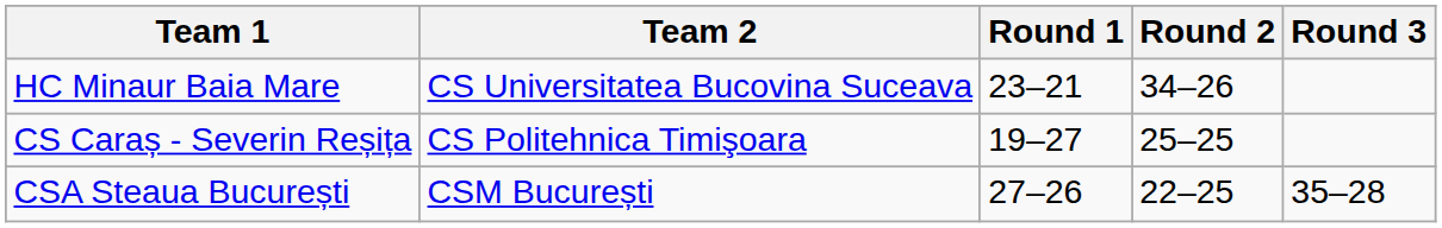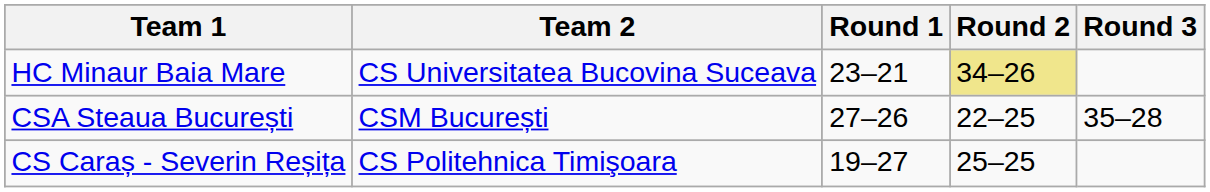HC Minaur Baia Mare | Round 2: no background -> khaki background
rows swapped: CSA Steaua București <-> CS Caraș - Severin Reșița
